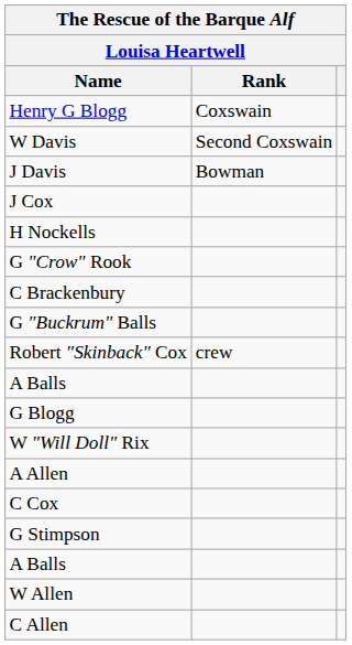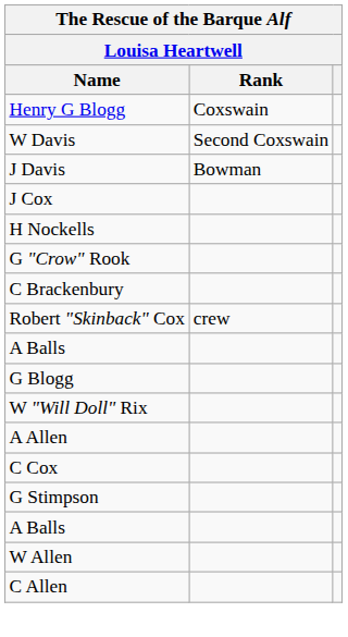- row: G "Buckrum" Balls
